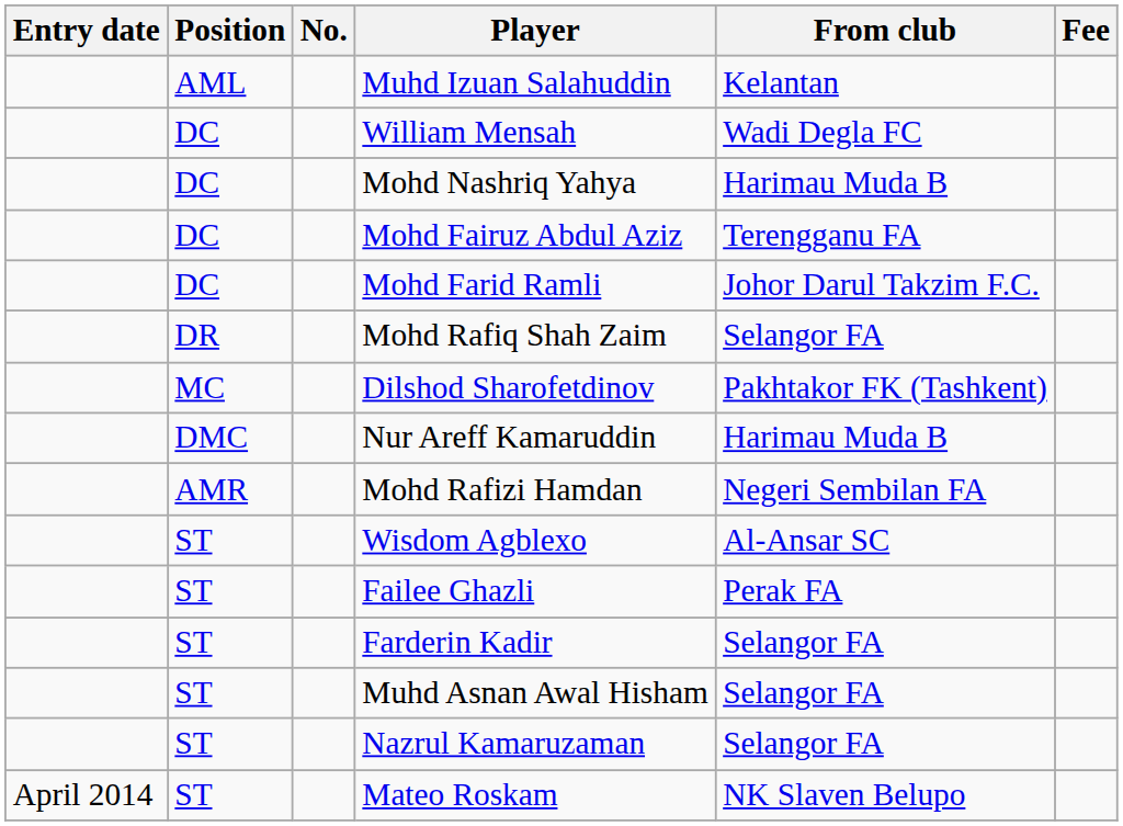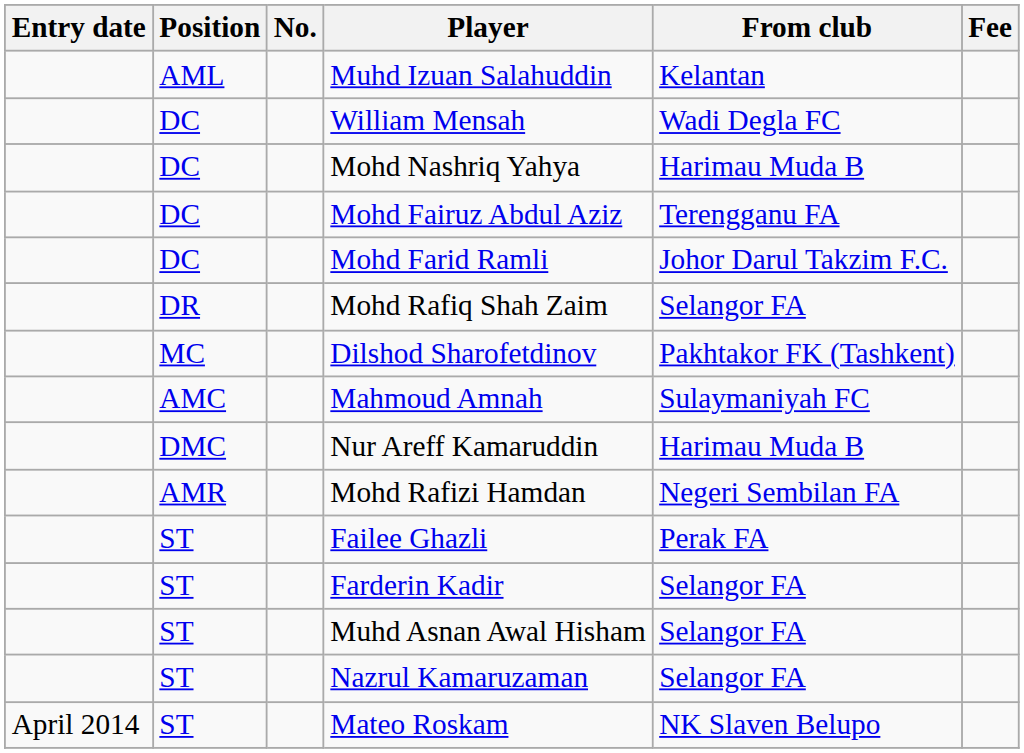+ row: AMC | Mahmoud Amnah | Sulaymaniyah FC
- row: ST | Wisdom Agblexo | Al-Ansar SC
